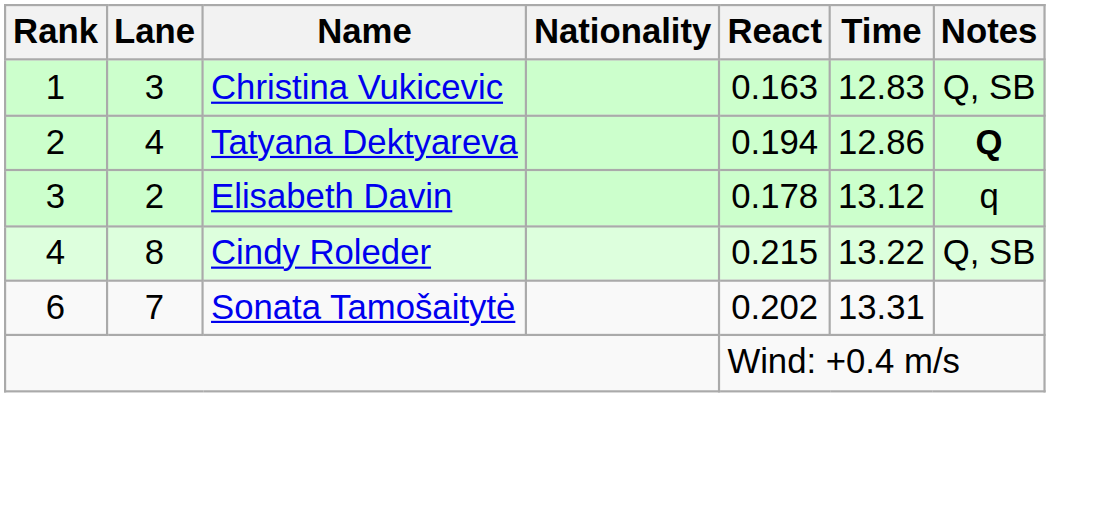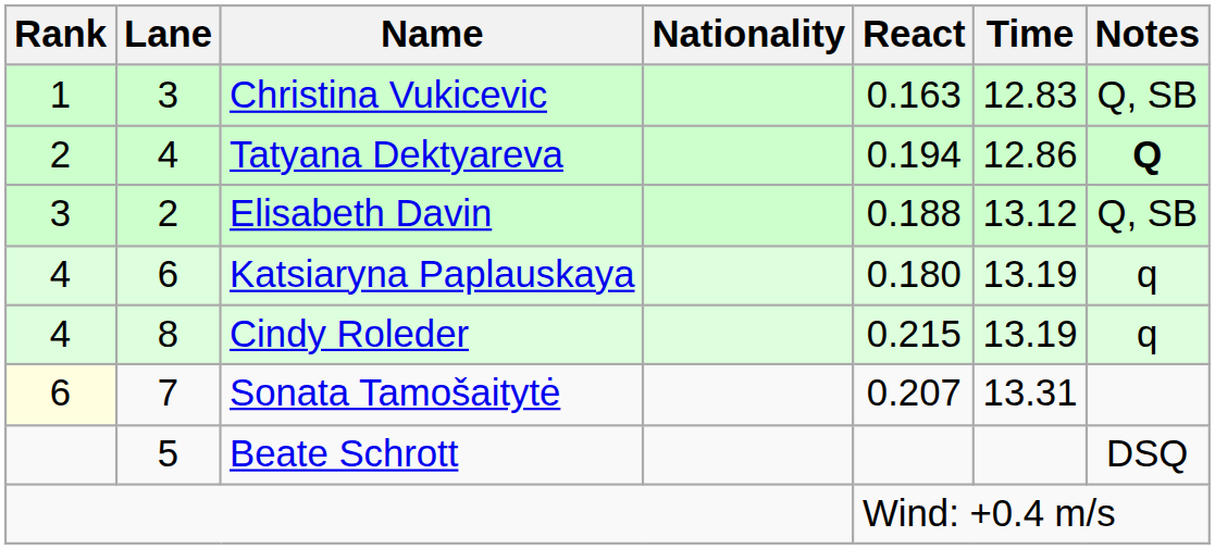Elisabeth Davin | React: 0.178 -> 0.188
Elisabeth Davin | Notes: q -> Q, SB
+ row: 4 | 6 | Katsiaryna Paplauskaya | 0.180 | 13.19 | q
Cindy Roleder | Time: 13.22 -> 13.19
Cindy Roleder | Notes: Q, SB -> q
Sonata Tamošaitytė | Rank: no background -> lightyellow background
Sonata Tamošaitytė | React: 0.202 -> 0.207
+ row: 5 | Beate Schrott | DSQ
